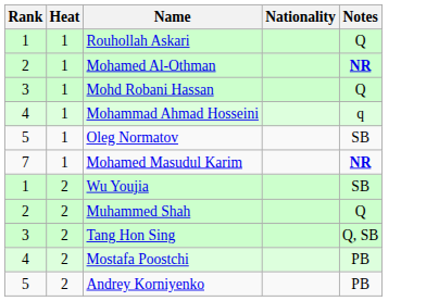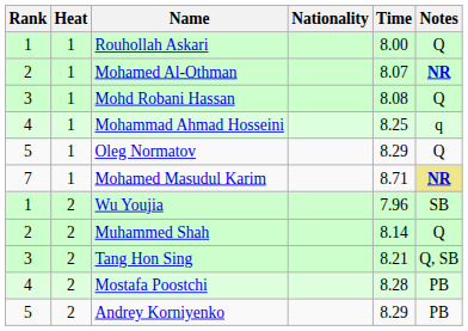+ column: Time | 8.00 | 8.07 | 8.08 | 8.25 | 8.29 | 8.71 | 7.96 | 8.14 | 8.21 | 8.28 | 8.29
Oleg Normatov | Notes: SB -> Q
Mohamed Masudul Karim | Notes: no background -> khaki background
